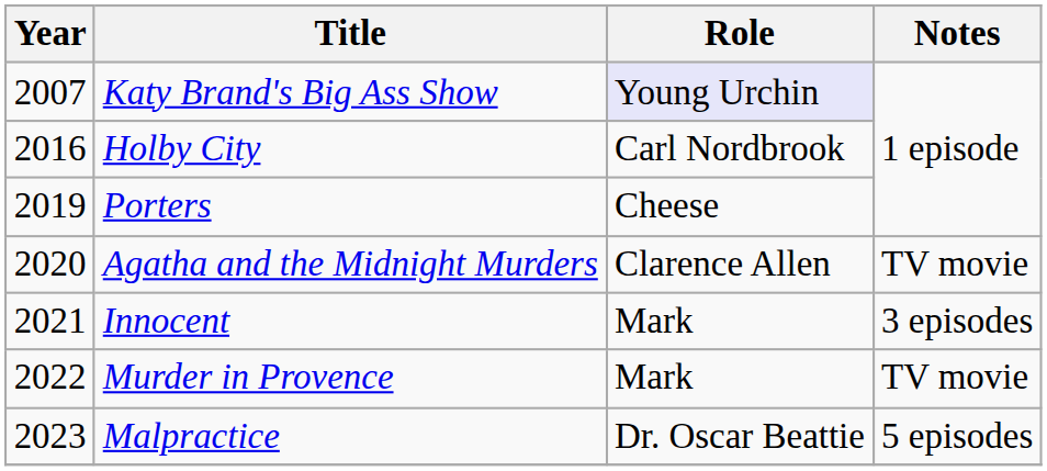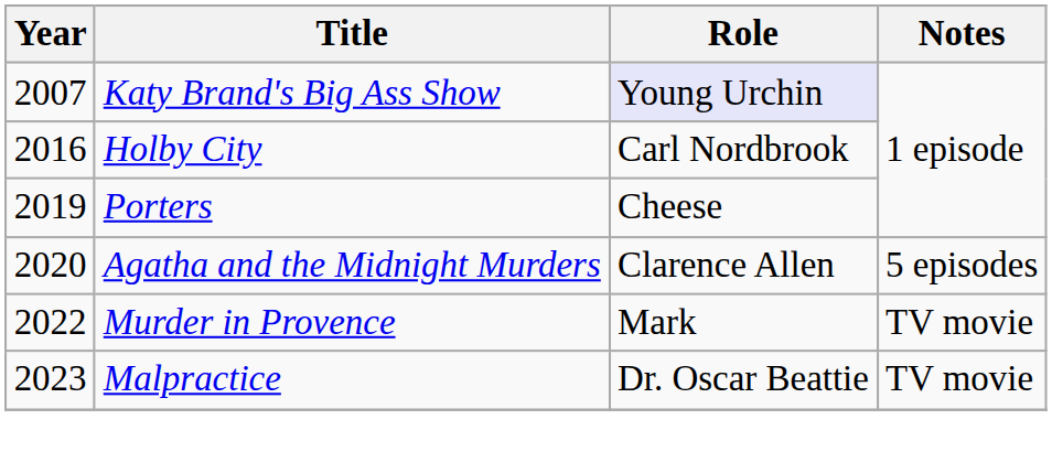Agatha and the Midnight Murders | Notes: TV movie -> 5 episodes
- row: 2021 | Innocent | Mark | 3 episodes
Malpractice | Notes: 5 episodes -> TV movie
